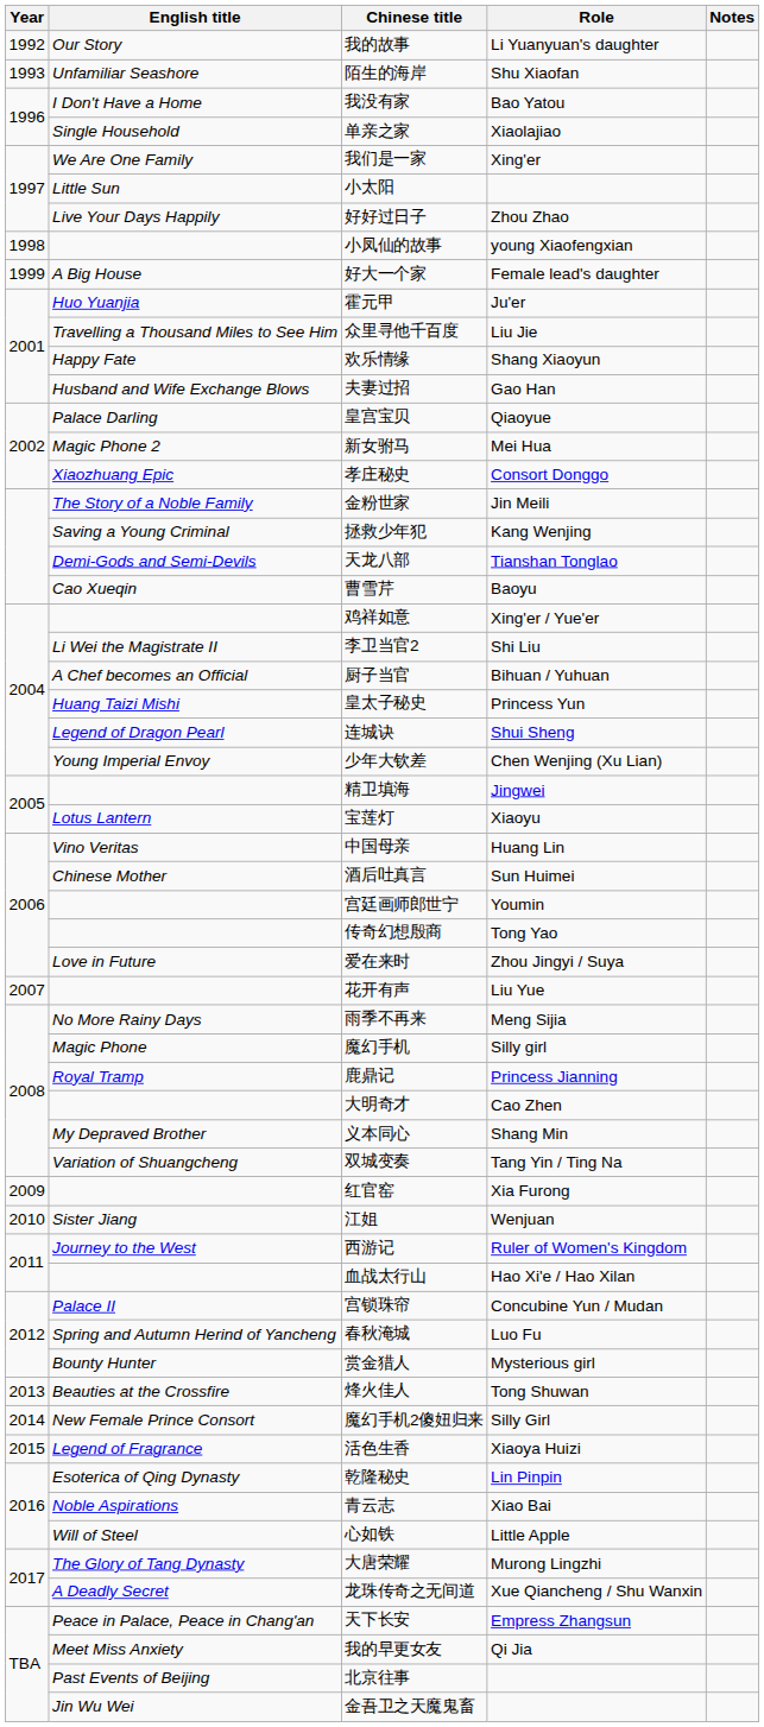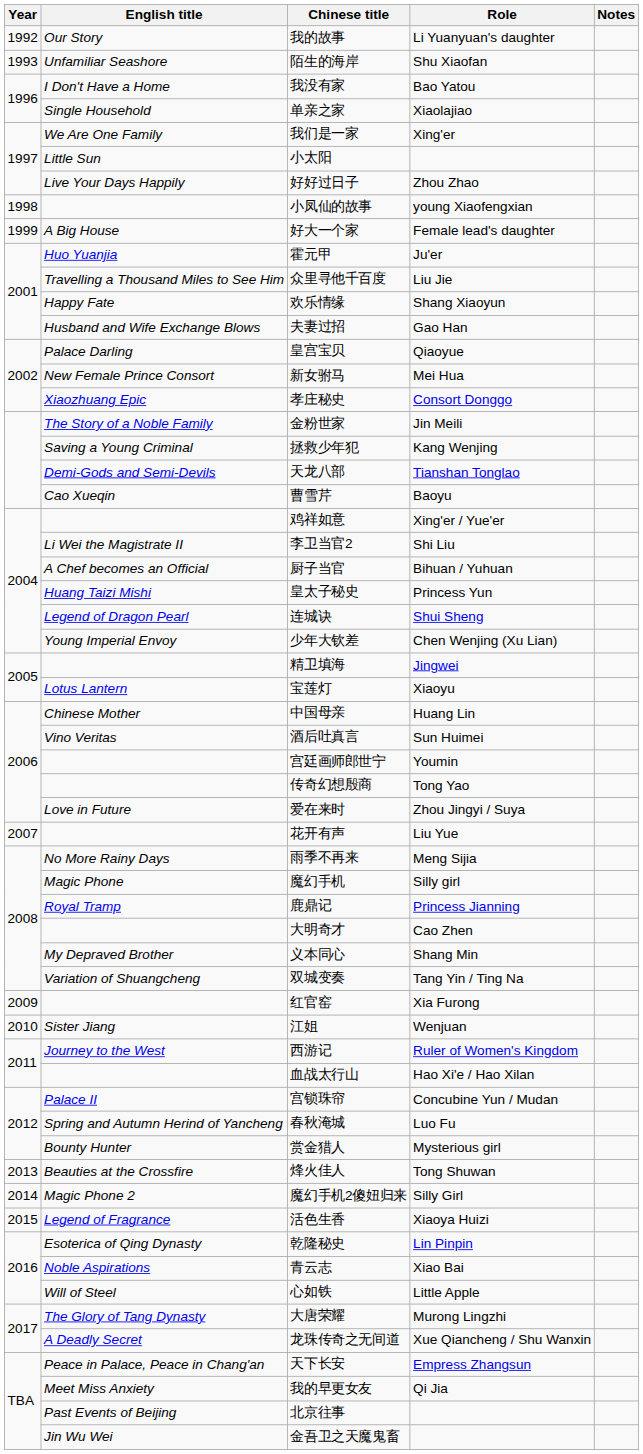新女驸马 | English title: Magic Phone 2 -> New Female Prince Consort
中国母亲 | English title: Vino Veritas -> Chinese Mother
酒后吐真言 | English title: Chinese Mother -> Vino Veritas
魔幻手机2傻妞归来 | English title: New Female Prince Consort -> Magic Phone 2
